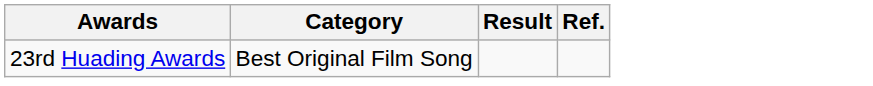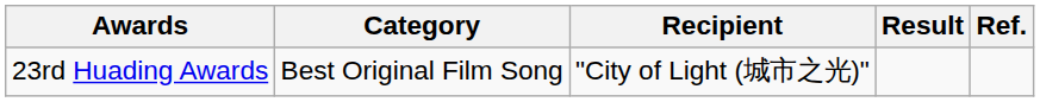+ column: Recipient | "City of Light (城市之光)"
